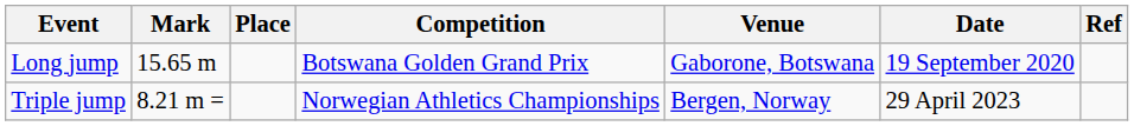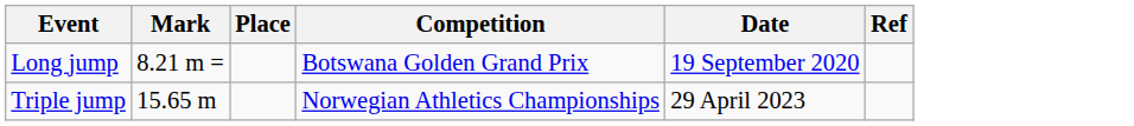- column: Venue | Gaborone, Botswana | Bergen, Norway
Long jump | Mark: 15.65 m -> 8.21 m =
Triple jump | Mark: 8.21 m = -> 15.65 m
